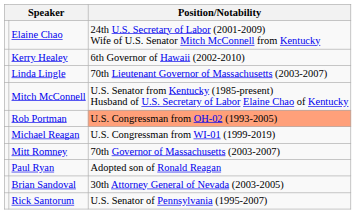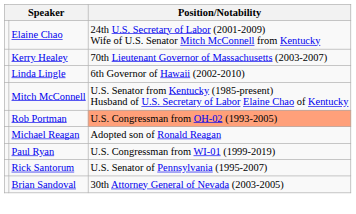Kerry Healey | Position/Notability: 6th Governor of Hawaii (2002-2010) -> 70th Lieutenant Governor of Massachusetts (2003-2007)
Linda Lingle | Position/Notability: 70th Lieutenant Governor of Massachusetts (2003-2007) -> 6th Governor of Hawaii (2002-2010)
Michael Reagan | Position/Notability: U.S. Congressman from WI-01 (1999-2019) -> Adopted son of Ronald Reagan
- row: Mitt Romney | 70th Governor of Massachusetts (2003-2007)
Paul Ryan | Position/Notability: Adopted son of Ronald Reagan -> U.S. Congressman from WI-01 (1999-2019)
rows swapped: Brian Sandoval <-> Rick Santorum
